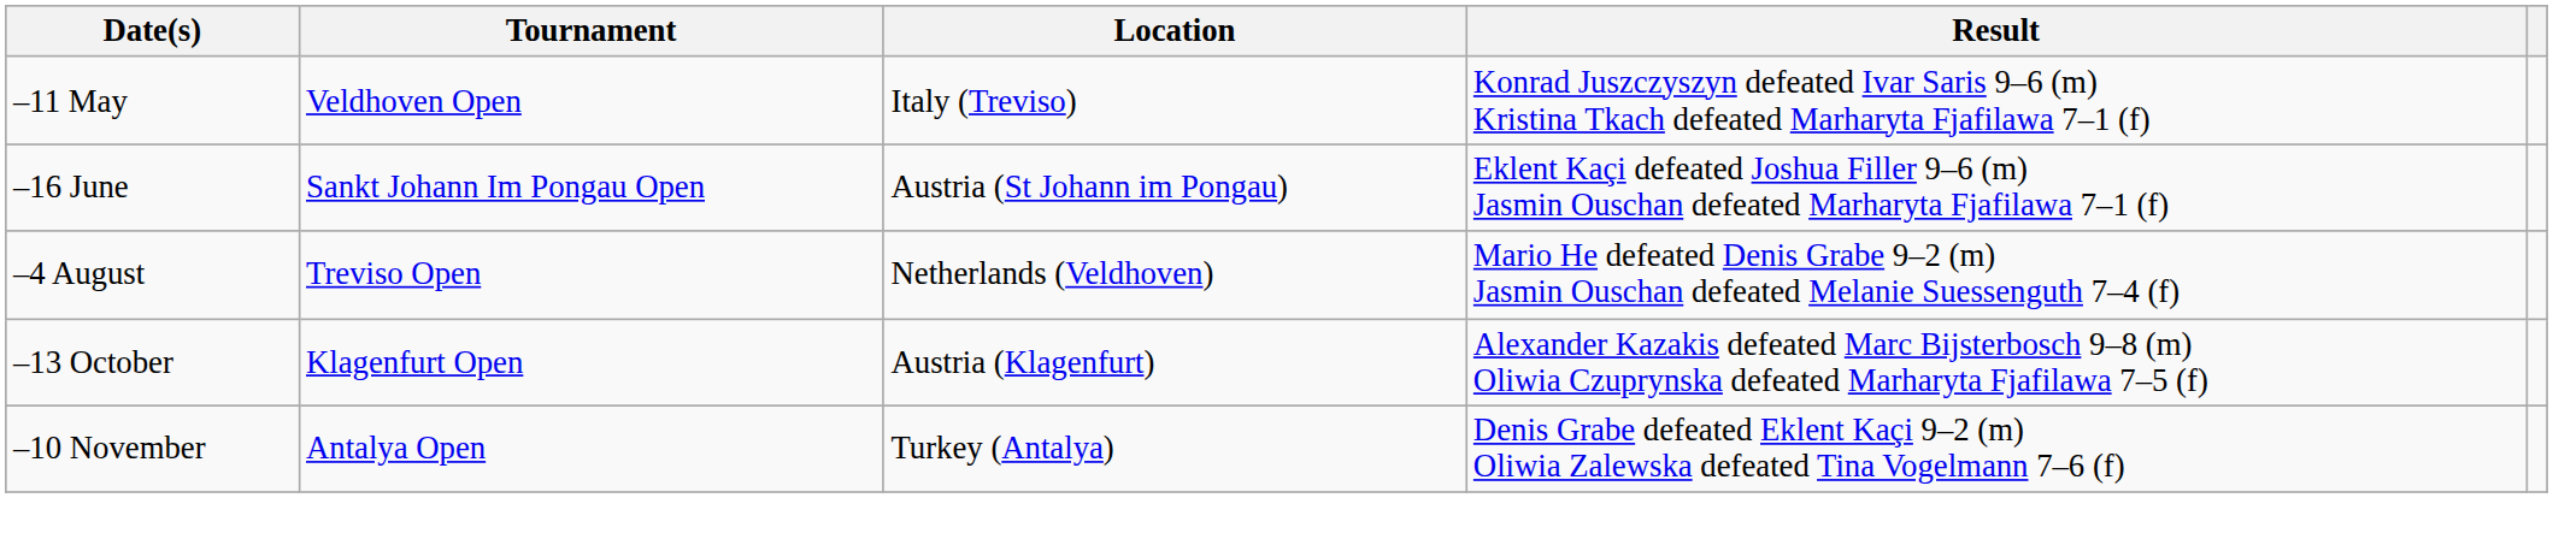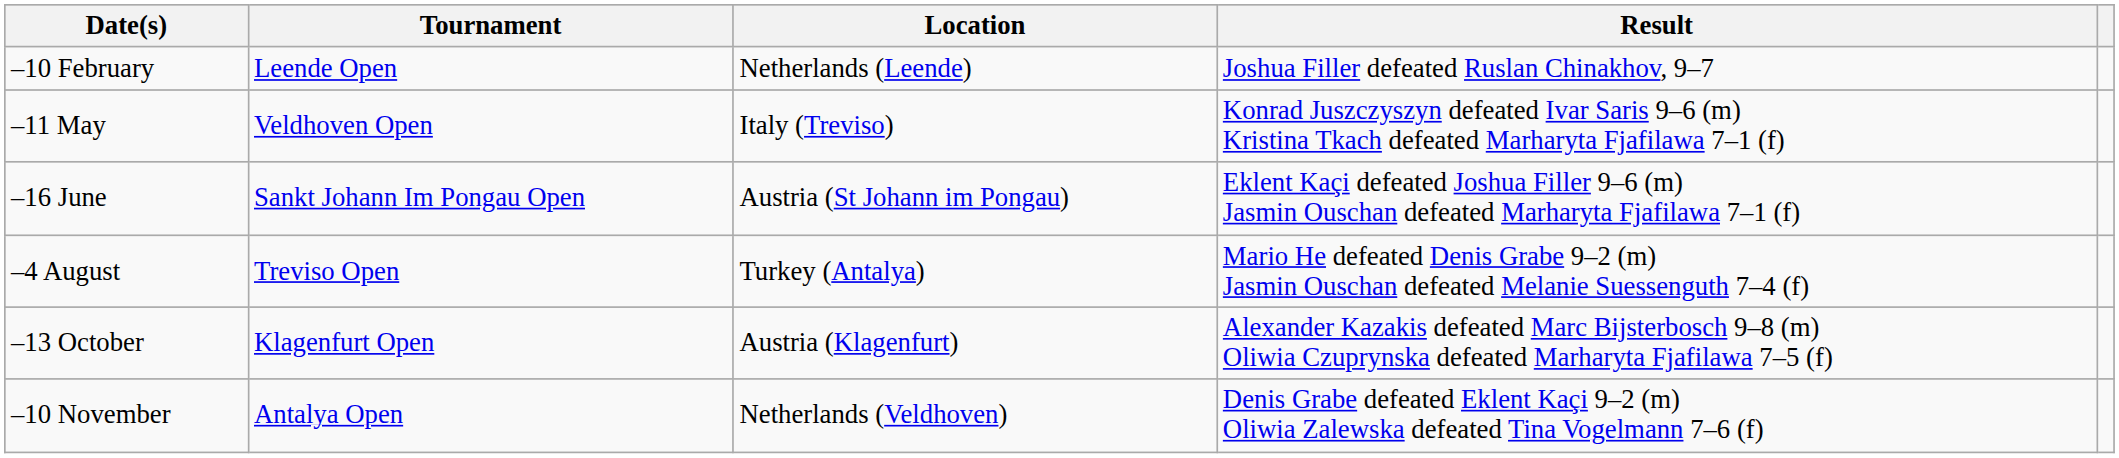+ row: –10 February | Leende Open | Netherlands (Leende) | Joshua Filler defeated Ruslan Chinakhov, 9–7
–4 August | Location: Netherlands (Veldhoven) -> Turkey (Antalya)
–10 November | Location: Turkey (Antalya) -> Netherlands (Veldhoven)
